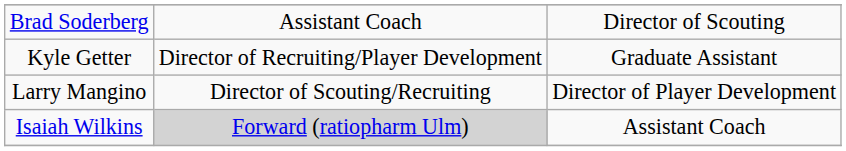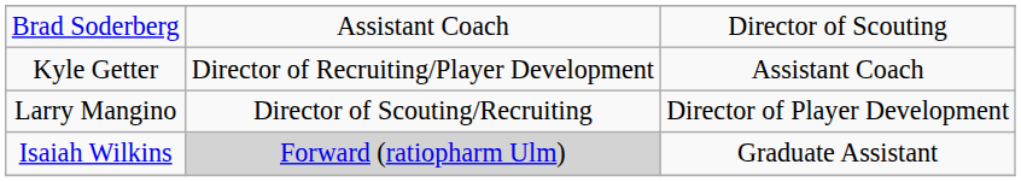Kyle Getter | column 3: Graduate Assistant -> Assistant Coach
Isaiah Wilkins | column 3: Assistant Coach -> Graduate Assistant
